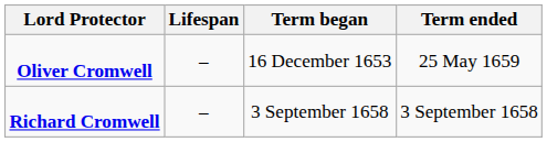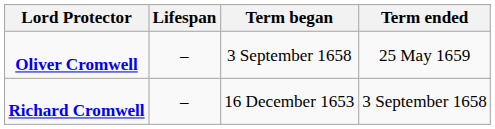Oliver Cromwell | Term began: 16 December 1653 -> 3 September 1658
Richard Cromwell | Term began: 3 September 1658 -> 16 December 1653
